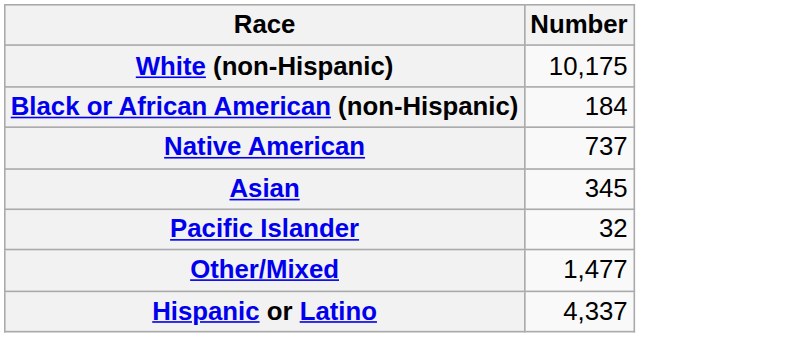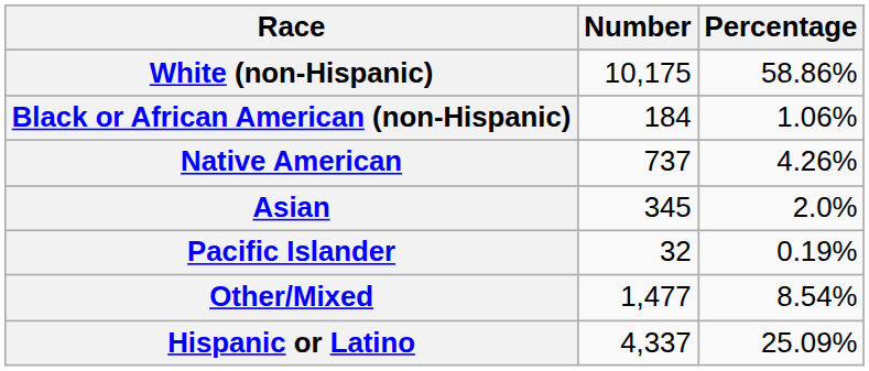+ column: Percentage | 58.86% | 1.06% | 4.26% | 2.0% | 0.19% | 8.54% | 25.09%
